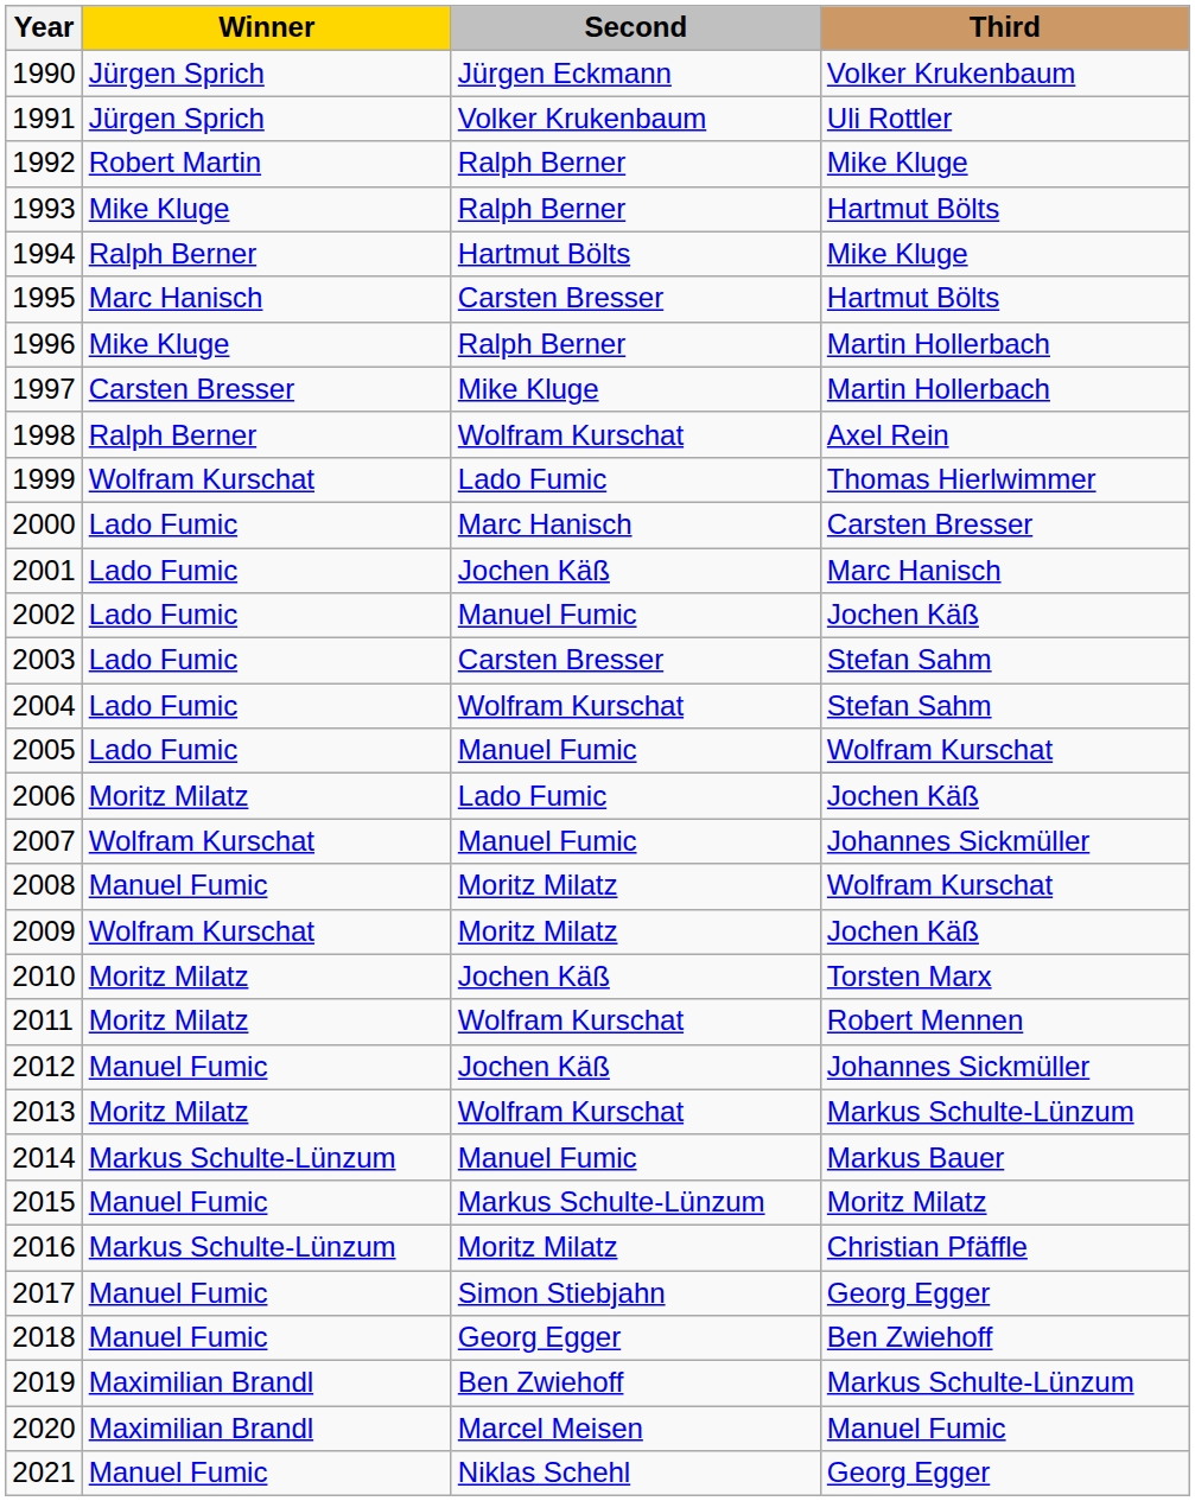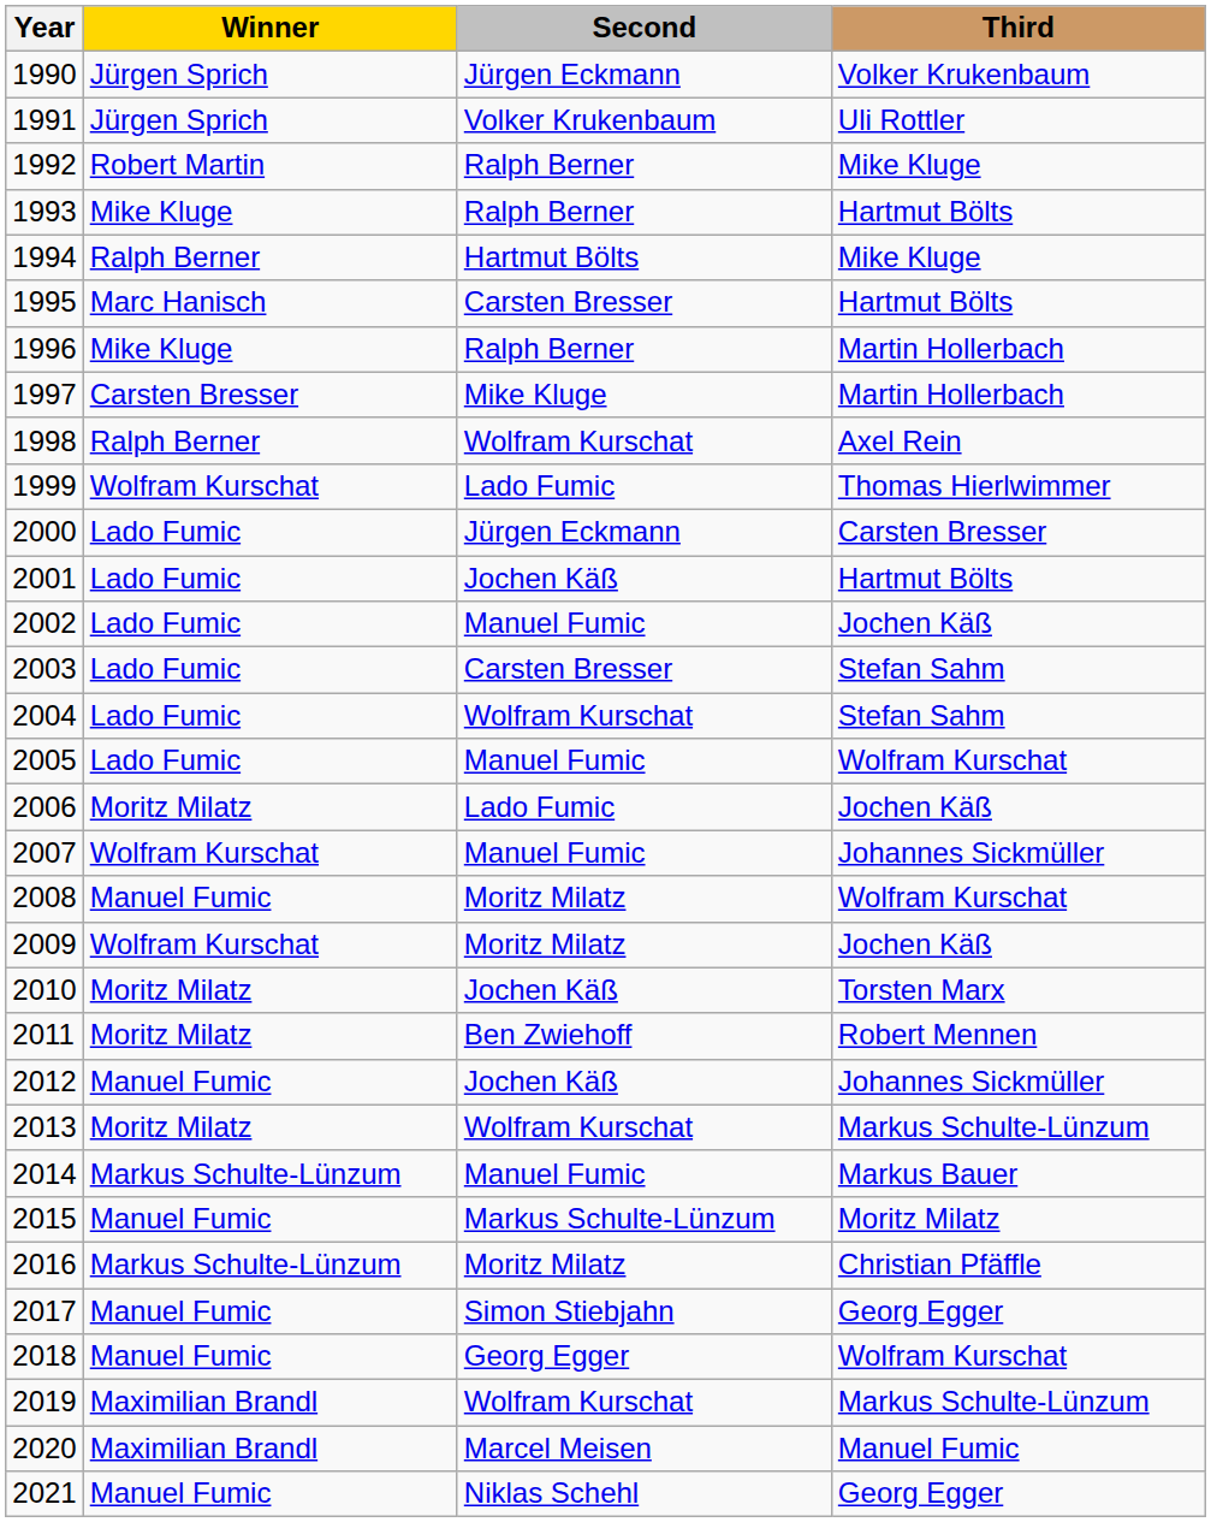2000 | Second: Marc Hanisch -> Jürgen Eckmann
2001 | Third: Marc Hanisch -> Hartmut Bölts
2011 | Second: Wolfram Kurschat -> Ben Zwiehoff
2018 | Third: Ben Zwiehoff -> Wolfram Kurschat
2019 | Second: Ben Zwiehoff -> Wolfram Kurschat
